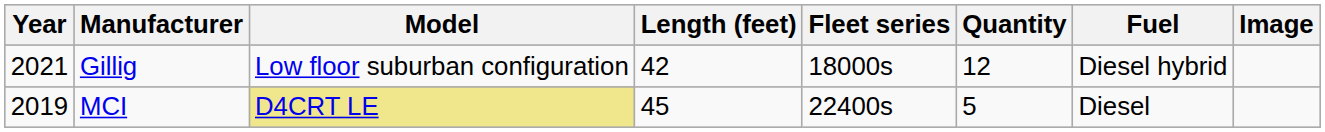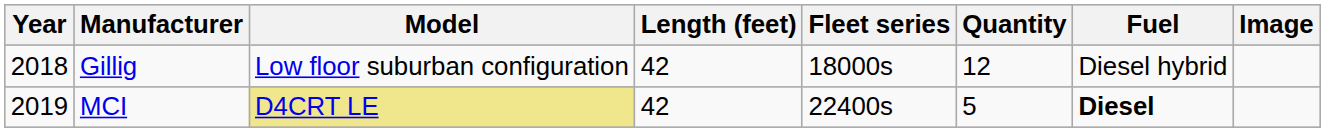Gillig | Year: 2021 -> 2018
MCI | Length (feet): 45 -> 42
MCI | Fuel: normal -> bold
